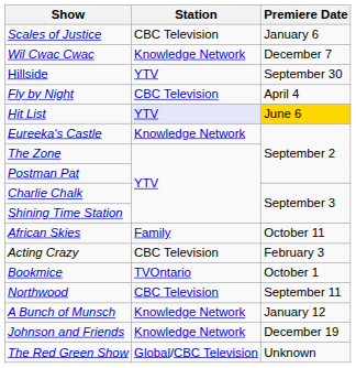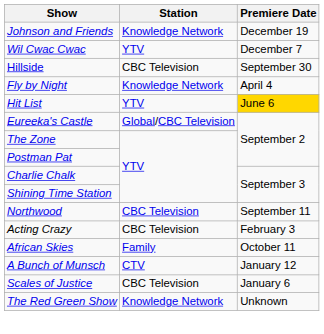rows swapped: Scales of Justice <-> Johnson and Friends
Wil Cwac Cwac | Station: Knowledge Network -> YTV
Hillside | Station: YTV -> CBC Television
Fly by Night | Station: CBC Television -> Knowledge Network
Hit List | Station: lavender background -> no background
Eureeka's Castle | Station: Knowledge Network -> Global/CBC Television
rows swapped: Northwood <-> African Skies
- row: Bookmice | TVOntario | October 1
A Bunch of Munsch | Station: Knowledge Network -> CTV
The Red Green Show | Station: Global/CBC Television -> Knowledge Network
